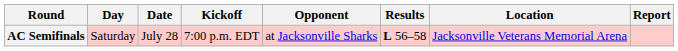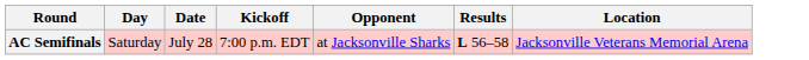- column: Report
